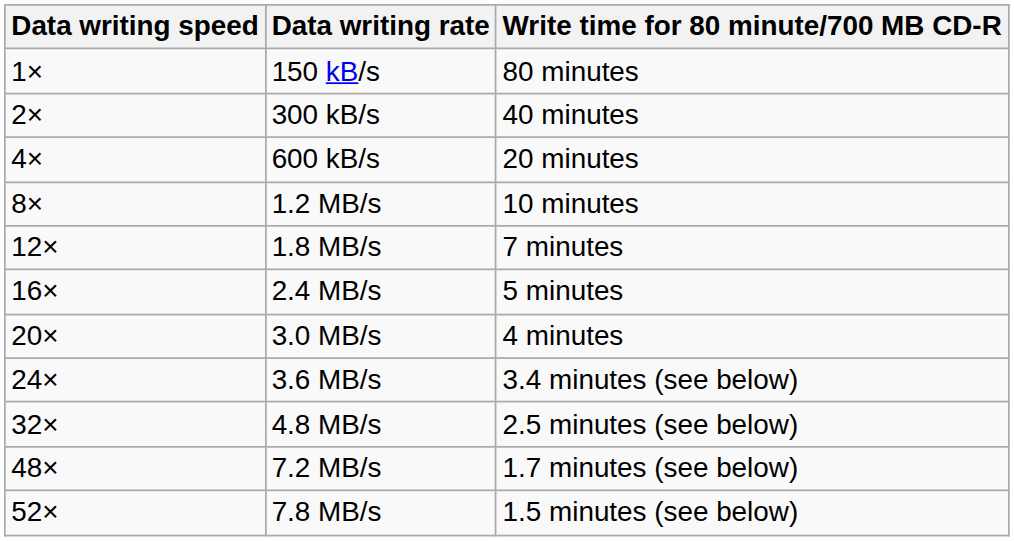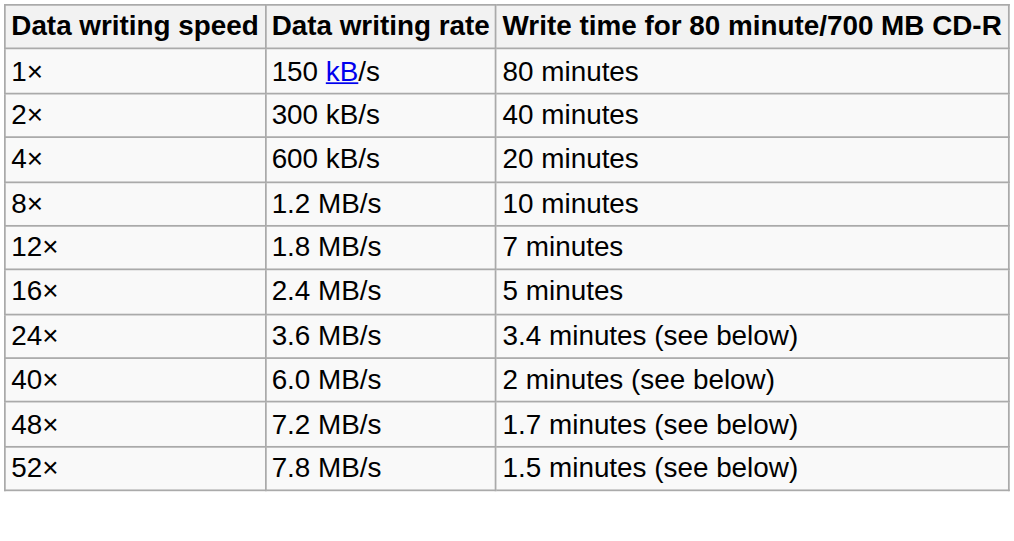- row: 20× | 3.0 MB/s | 4 minutes
- row: 32× | 4.8 MB/s | 2.5 minutes (see below)
+ row: 40× | 6.0 MB/s | 2 minutes (see below)
